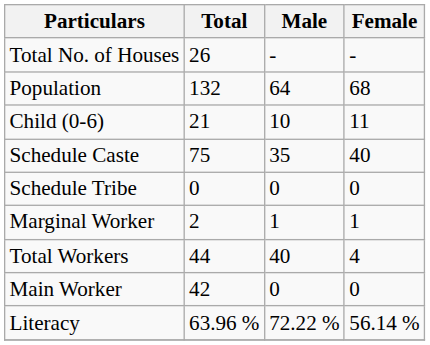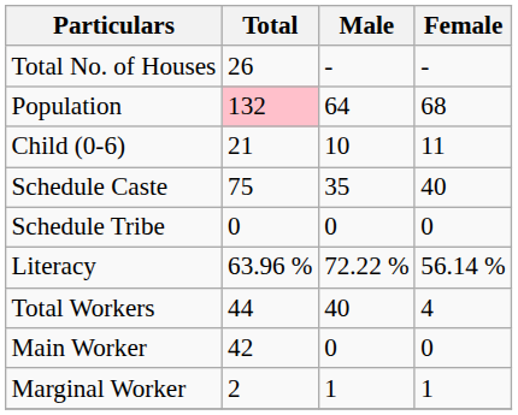Population | Total: no background -> pink background
rows swapped: Literacy <-> Marginal Worker
